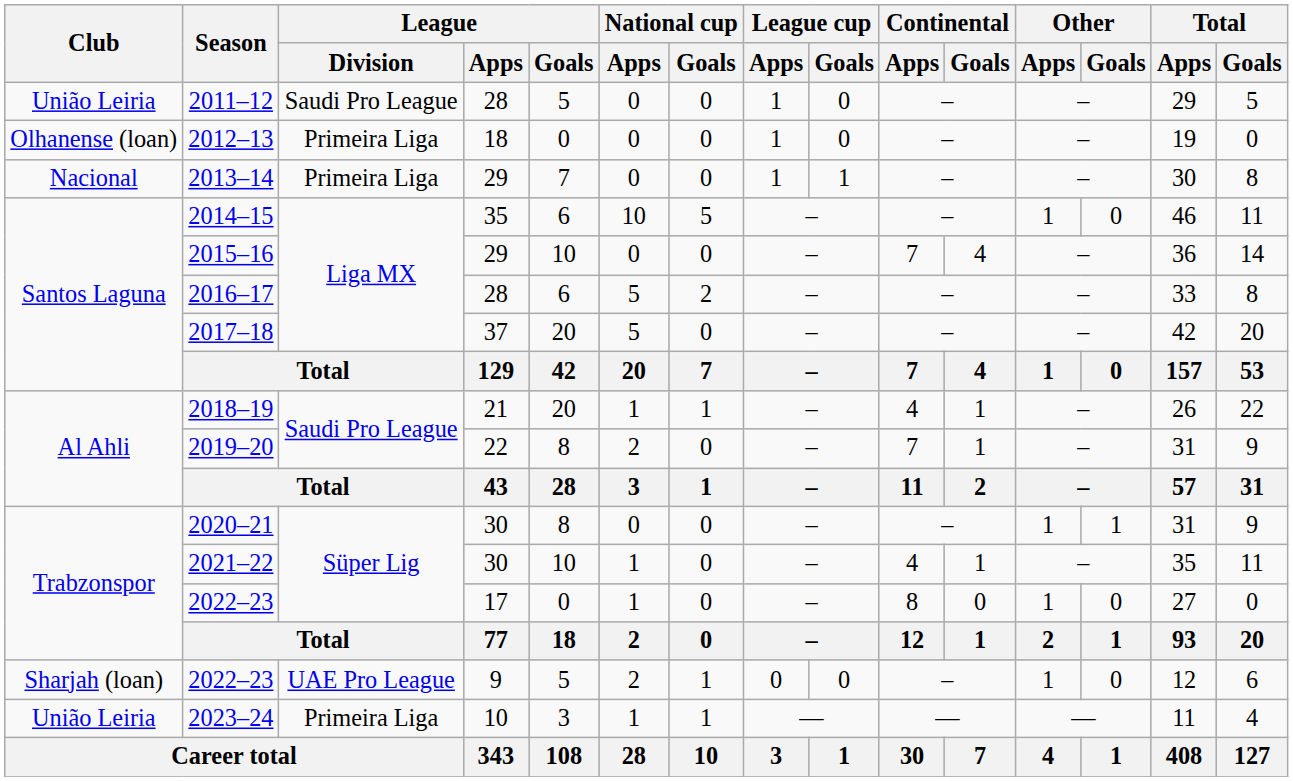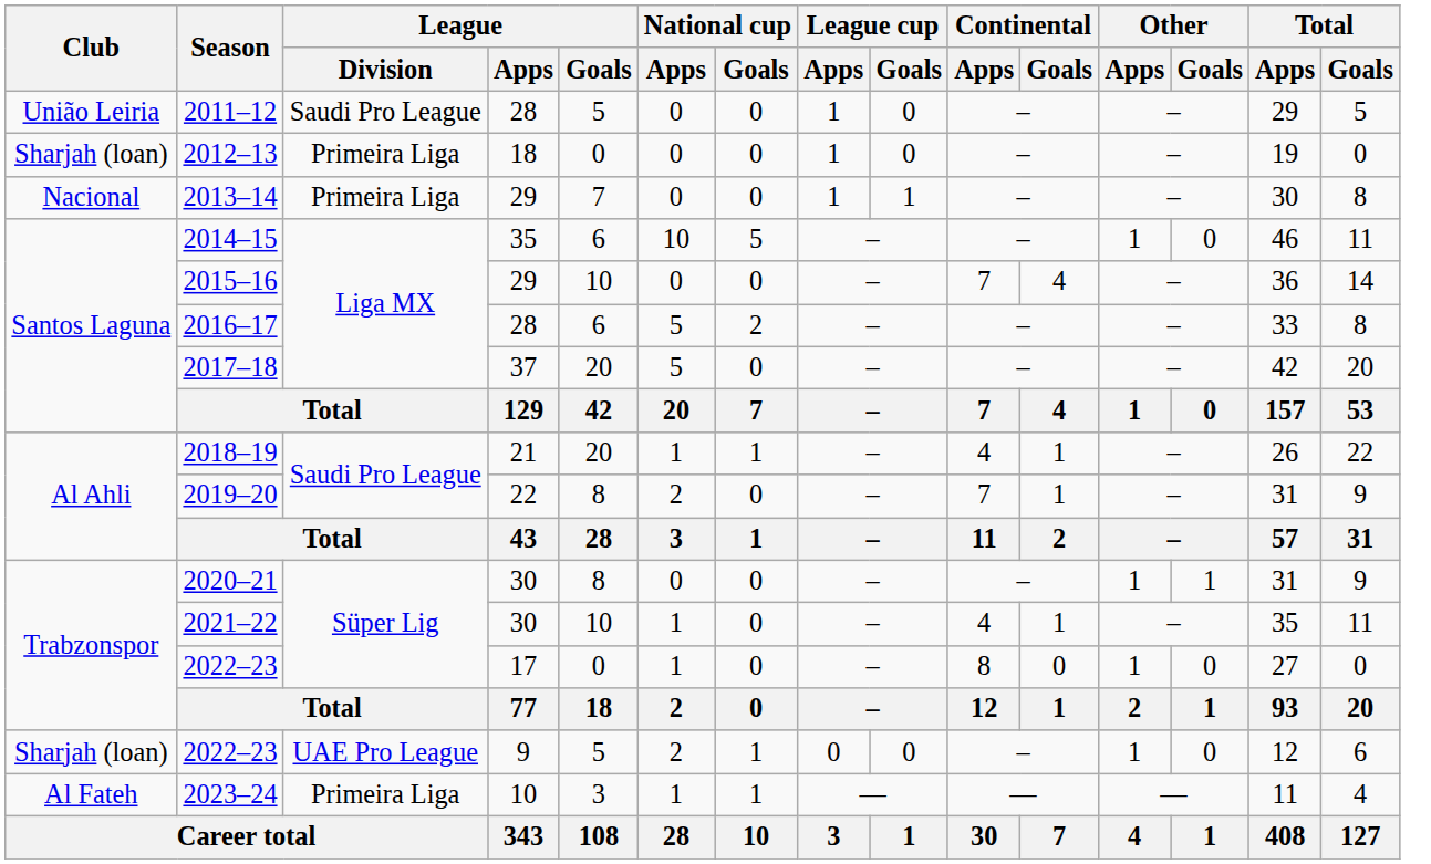2012–13 | Club: Olhanense (loan) -> Sharjah (loan)
2023–24 | Club: União Leiria -> Al Fateh
